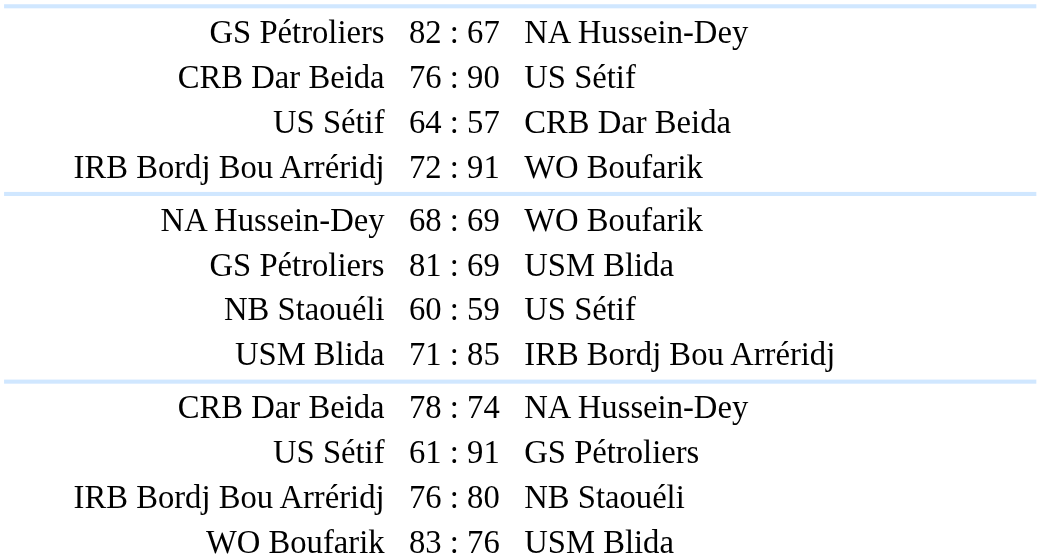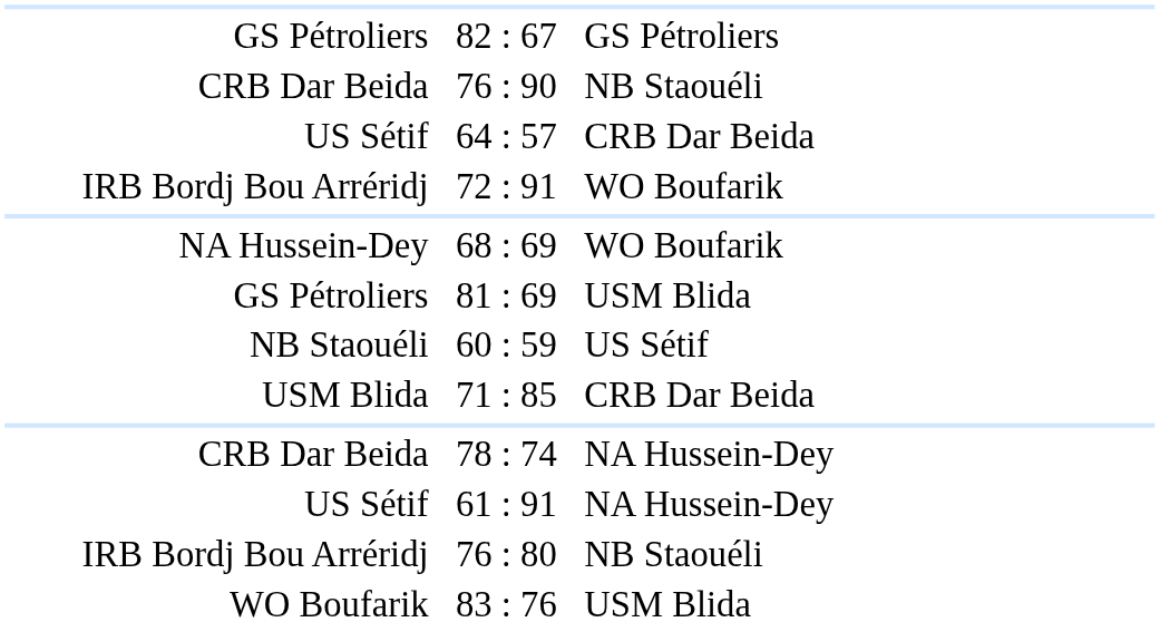82 : 67 | column 3: NA Hussein-Dey -> GS Pétroliers
76 : 90 | column 3: US Sétif -> NB Staouéli
71 : 85 | column 3: IRB Bordj Bou Arréridj -> CRB Dar Beida
61 : 91 | column 3: GS Pétroliers -> NA Hussein-Dey
